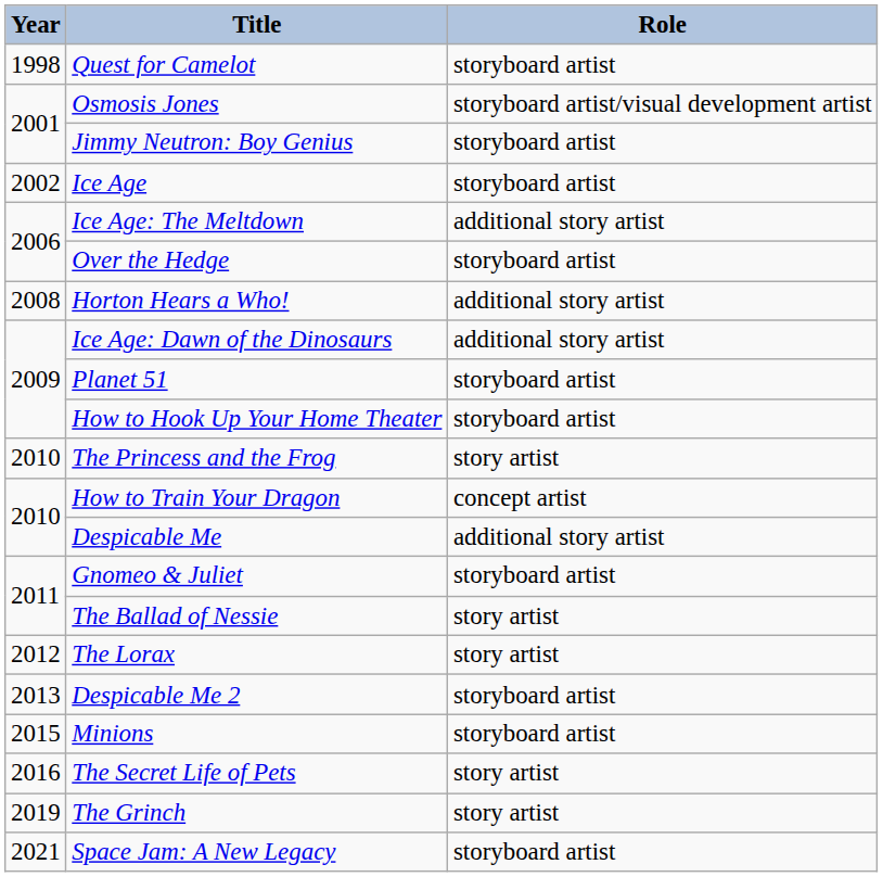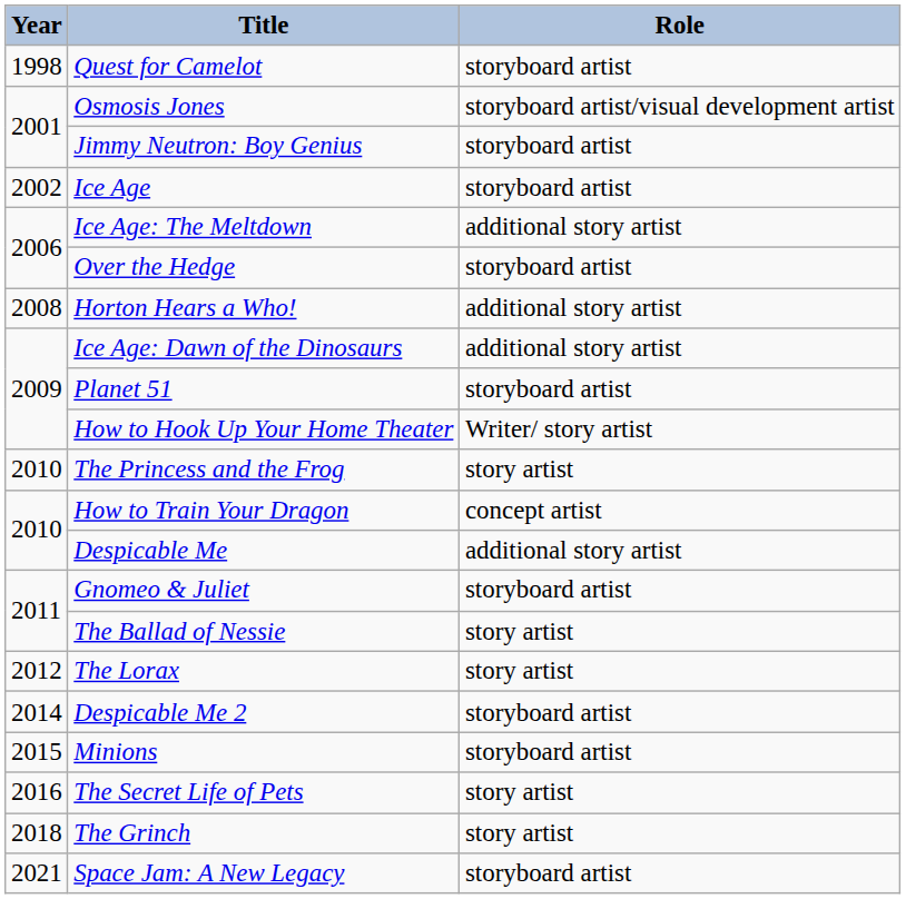How to Hook Up Your Home Theater | Role: storyboard artist -> Writer/ story artist
Despicable Me 2 | Year: 2013 -> 2014
The Grinch | Year: 2019 -> 2018
